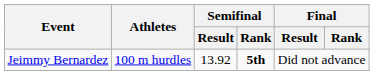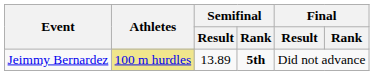Jeimmy Bernardez | Athletes: no background -> khaki background
Jeimmy Bernardez | Semifinal / Result: 13.92 -> 13.89
